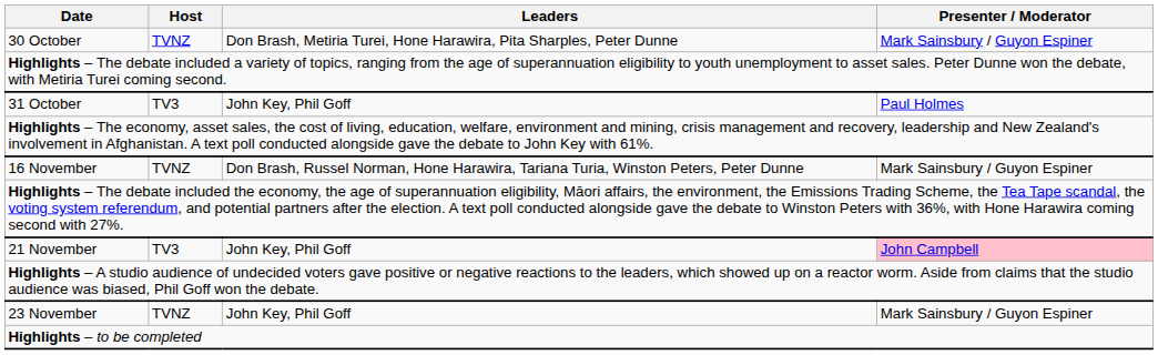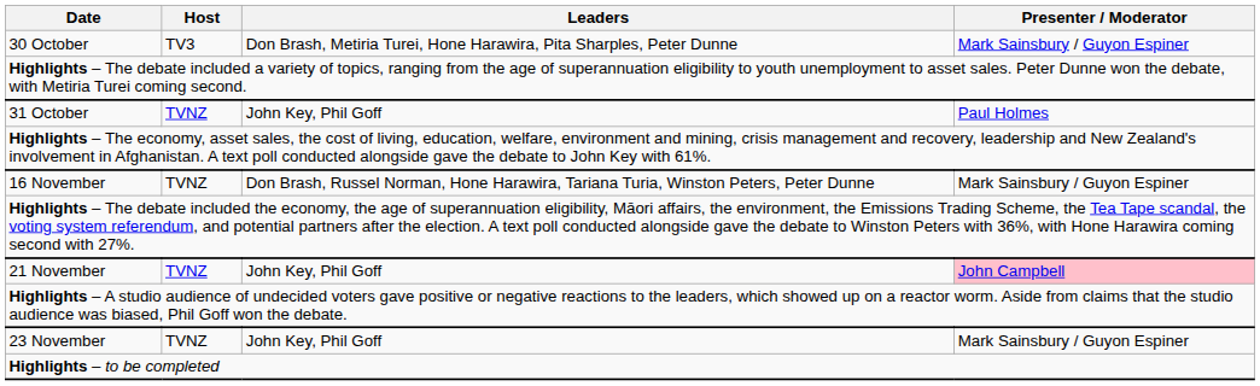30 October | Host: TVNZ -> TV3
31 October | Host: TV3 -> TVNZ
21 November | Host: TV3 -> TVNZ
